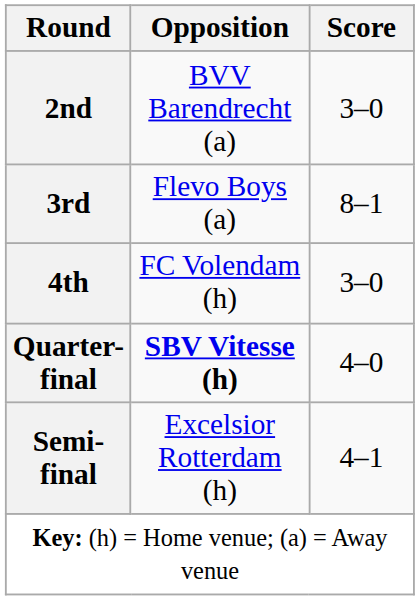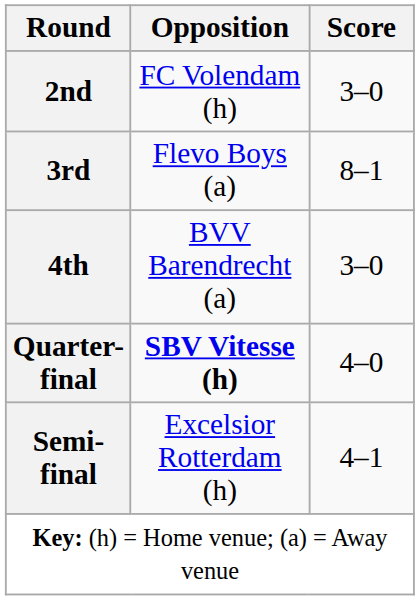2nd | Opposition: BVV Barendrecht (a) -> FC Volendam (h)
4th | Opposition: FC Volendam (h) -> BVV Barendrecht (a)
